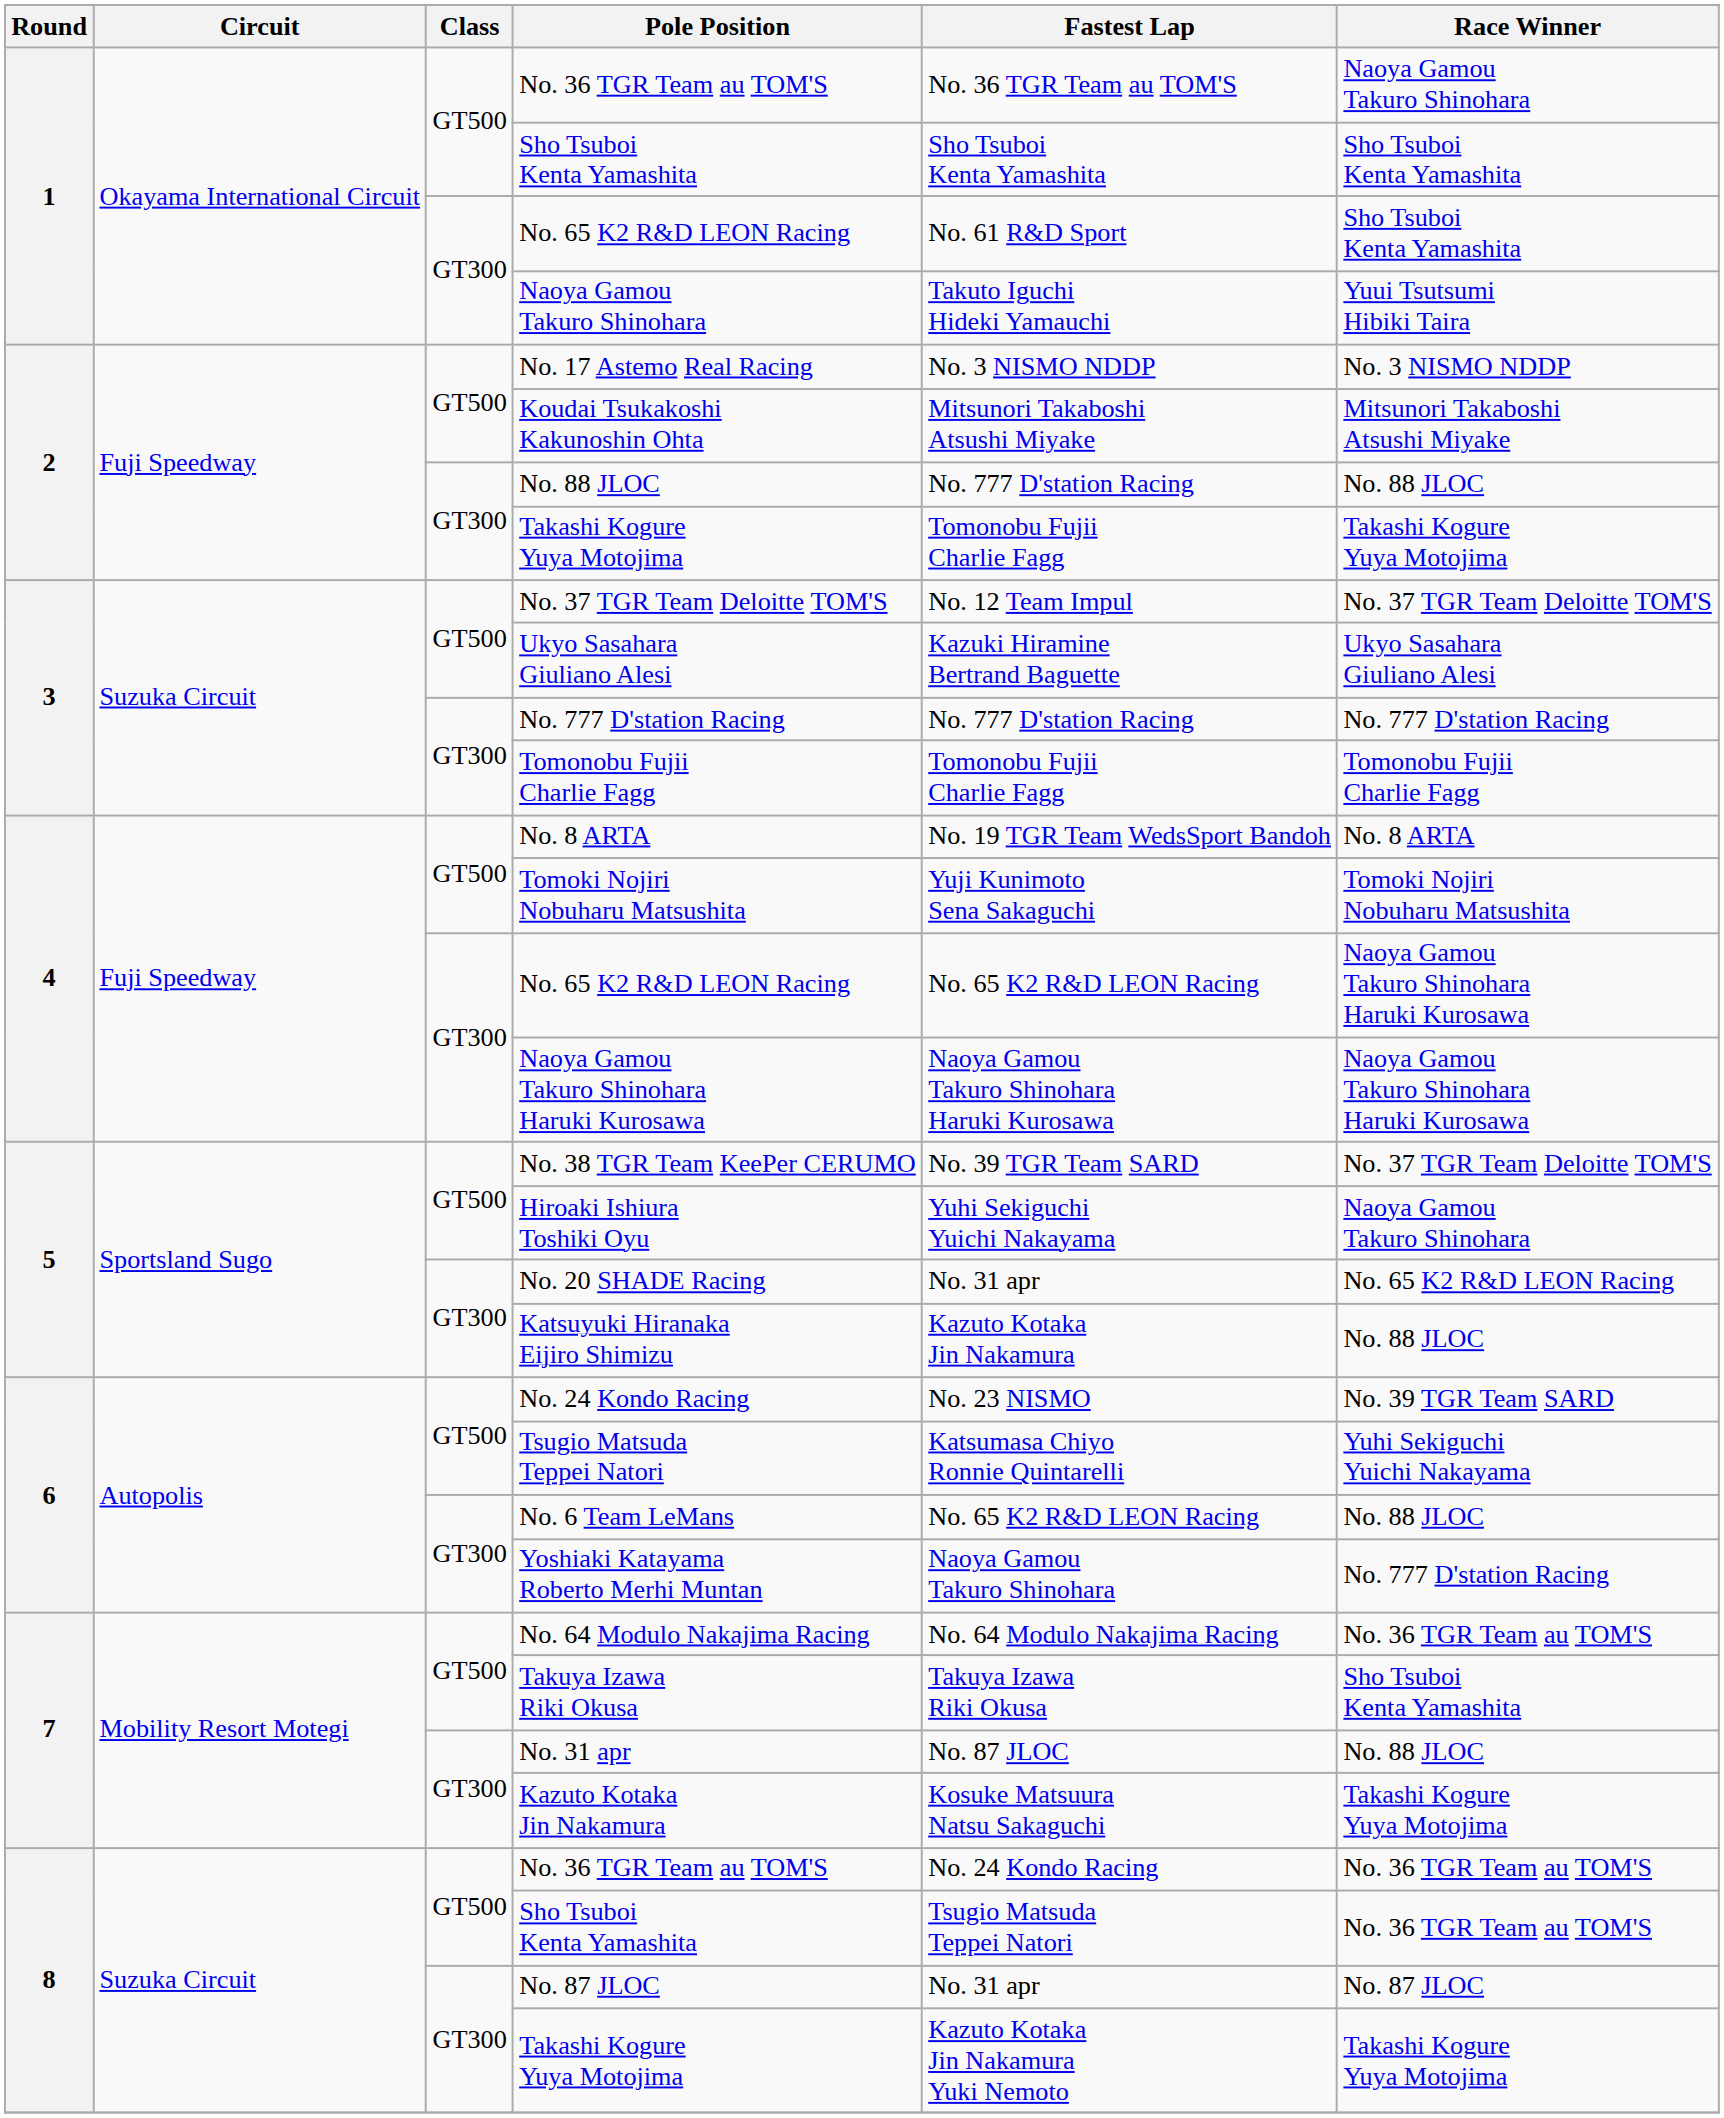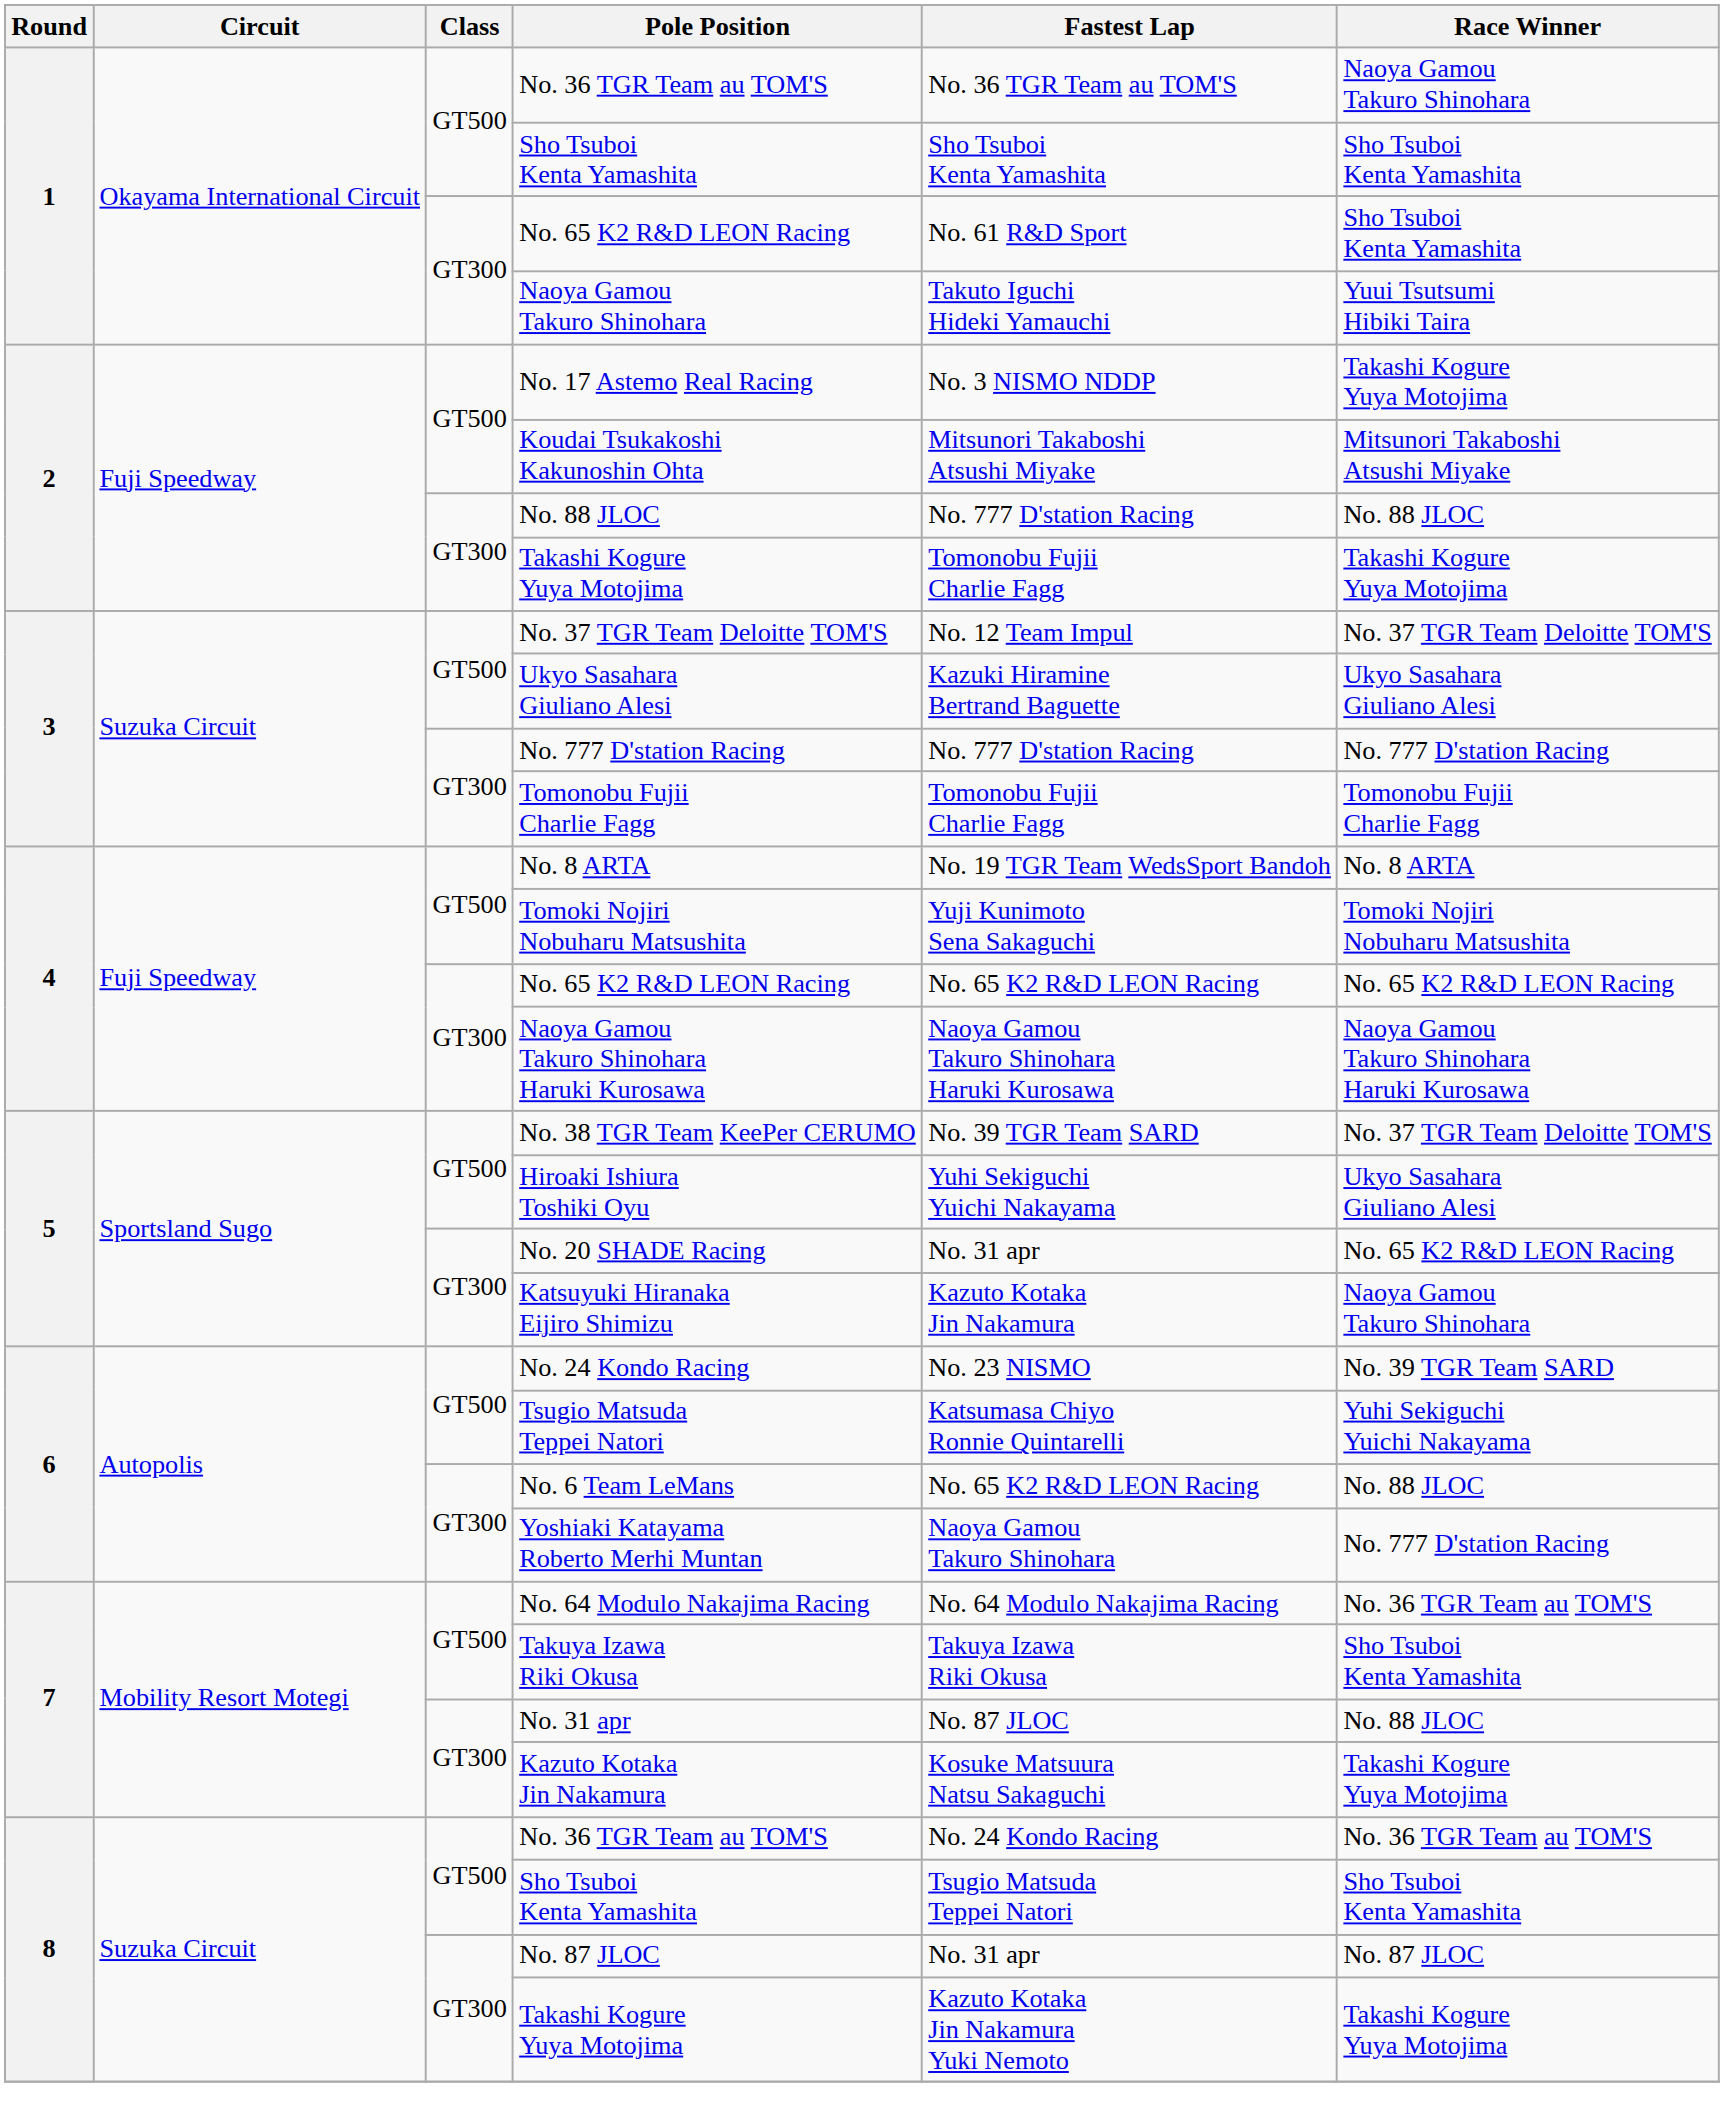No. 17 Astemo Real Racing | Race Winner: No. 3 NISMO NDDP -> Takashi Kogure Yuya Motojima
4 / No. 65 K2 R&D LEON Racing | Race Winner: Naoya Gamou Takuro Shinohara Haruki Kurosawa -> No. 65 K2 R&D LEON Racing
Hiroaki Ishiura Toshiki Oyu | Race Winner: Naoya Gamou Takuro Shinohara -> Ukyo Sasahara Giuliano Alesi
Katsuyuki Hiranaka Eijiro Shimizu | Race Winner: No. 88 JLOC -> Naoya Gamou Takuro Shinohara
8 / Sho Tsuboi Kenta Yamashita | Race Winner: No. 36 TGR Team au TOM'S -> Sho Tsuboi Kenta Yamashita
